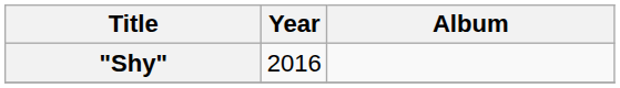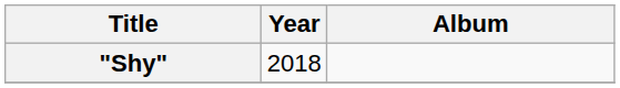"Shy" | Year: 2016 -> 2018
